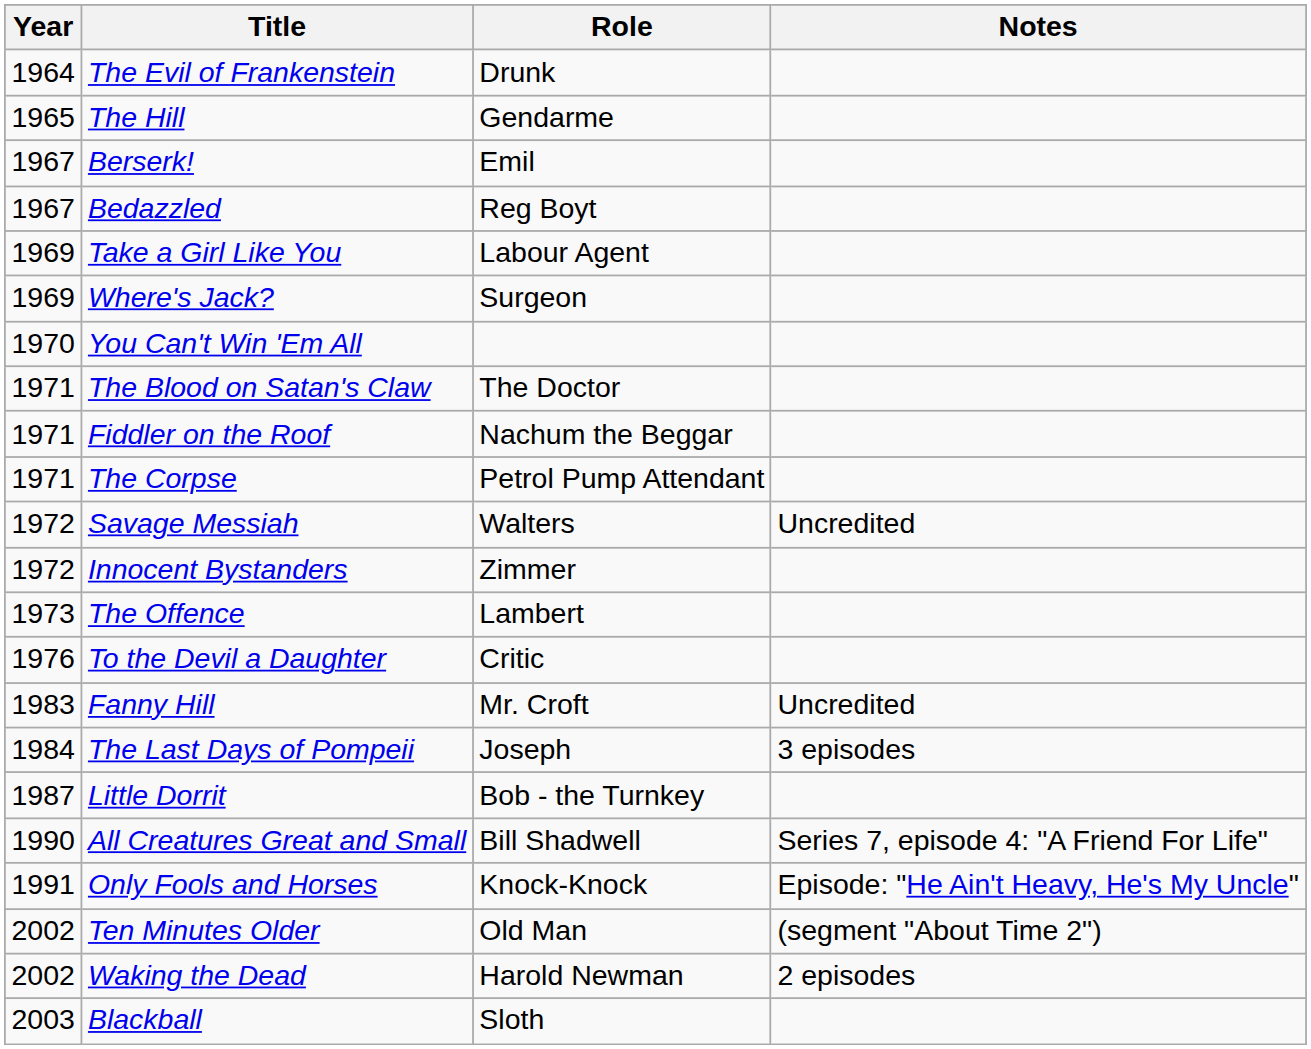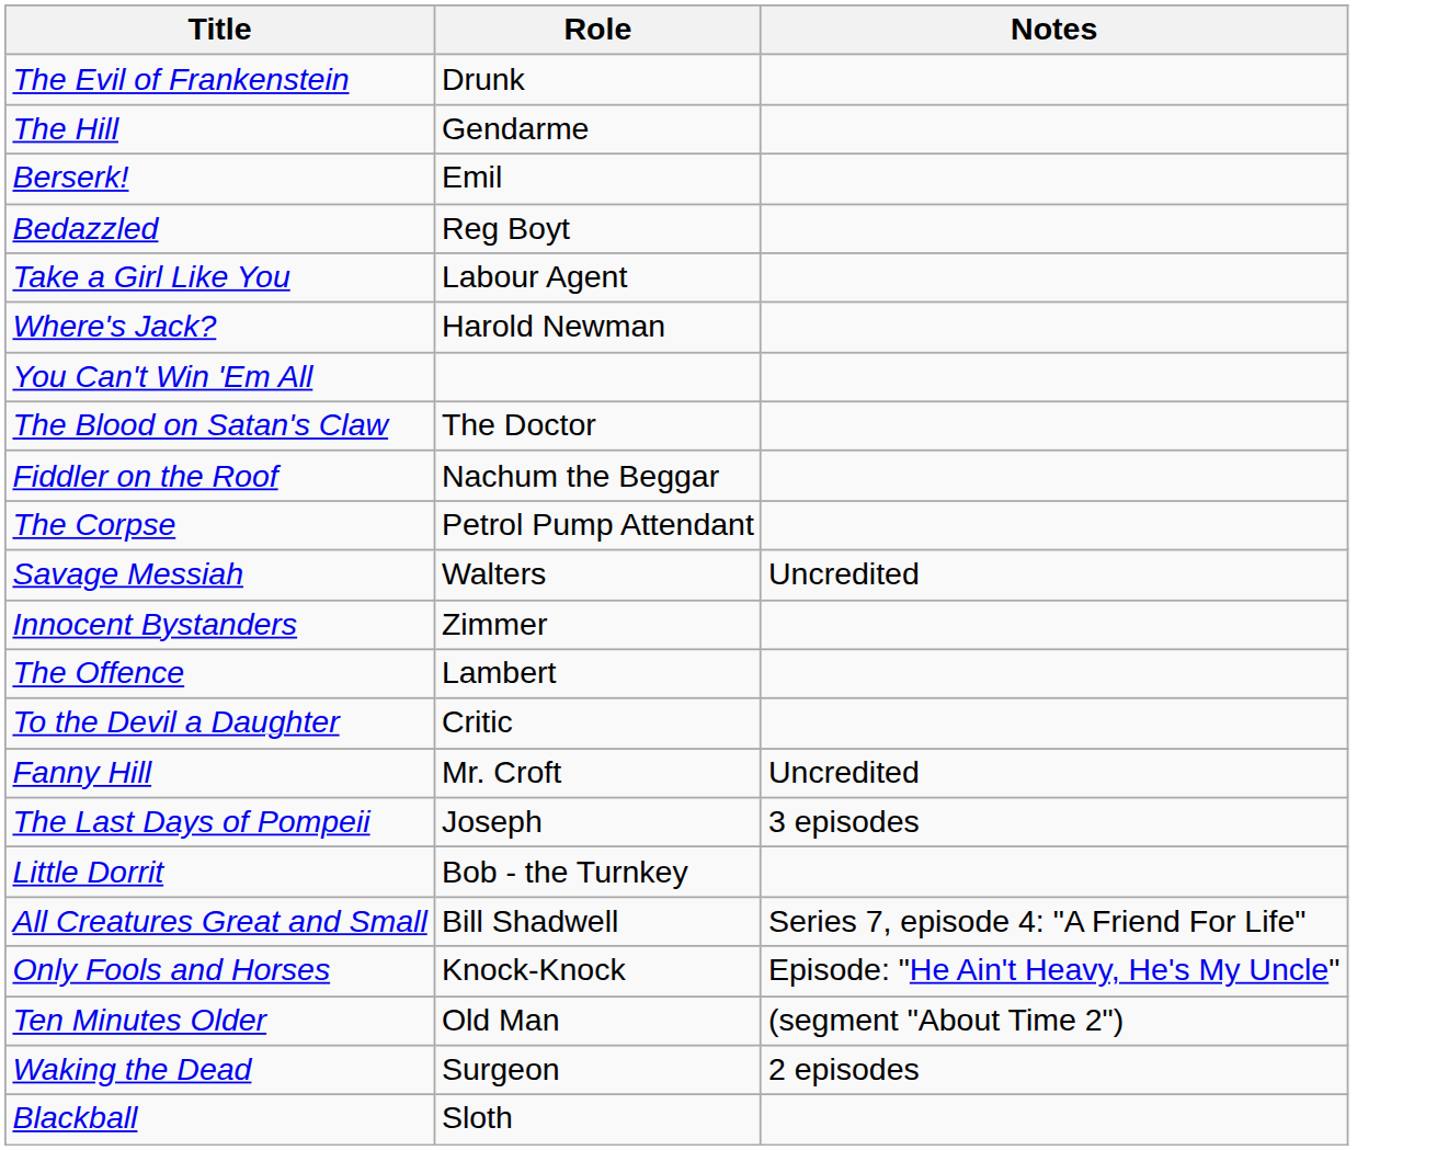- column: Year | 1964 | 1965 | 1967 | 1967 | 1969 | 1969 | 1970 | 1971 | 1971 | 1971 | 1972 | 1972 | 1973 | 1976 | 1983 | 1984 | 1987 | 1990 | 1991 | 2002 | 2002 | 2003
Where's Jack? | Role: Surgeon -> Harold Newman
Waking the Dead | Role: Harold Newman -> Surgeon
